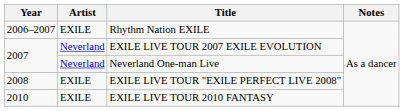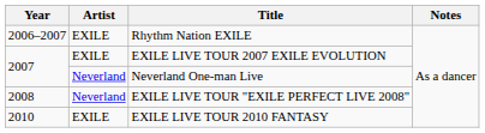EXILE LIVE TOUR 2007 EXILE EVOLUTION | Artist: Neverland -> EXILE
EXILE LIVE TOUR "EXILE PERFECT LIVE 2008" | Artist: EXILE -> Neverland
